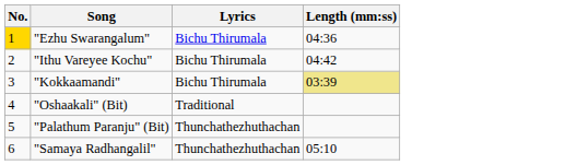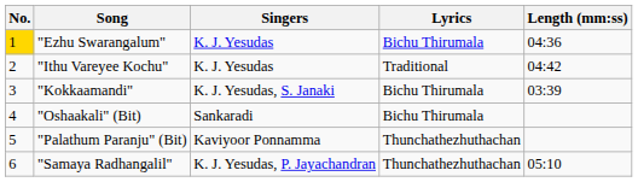+ column: Singers | K. J. Yesudas | K. J. Yesudas | K. J. Yesudas, S. Janaki | Sankaradi | Kaviyoor Ponnamma | K. J. Yesudas, P. Jayachandran
"Ithu Vareyee Kochu" | Lyrics: Bichu Thirumala -> Traditional
"Kokkaamandi" | Length (mm:ss): khaki background -> no background
"Oshaakali" (Bit) | Lyrics: Traditional -> Bichu Thirumala
